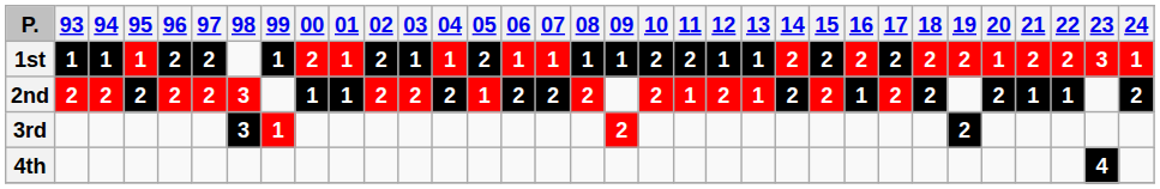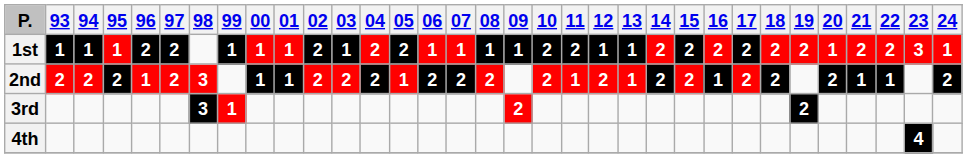1st | 00: 2 -> 1
1st | 04: 1 -> 2
2nd | 96: 2 -> 1
